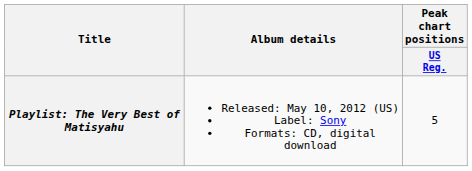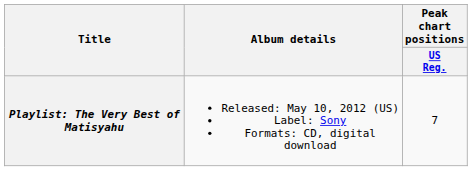Playlist: The Very Best of Matisyahu | Peak chart positions / US Reg.: 5 -> 7
